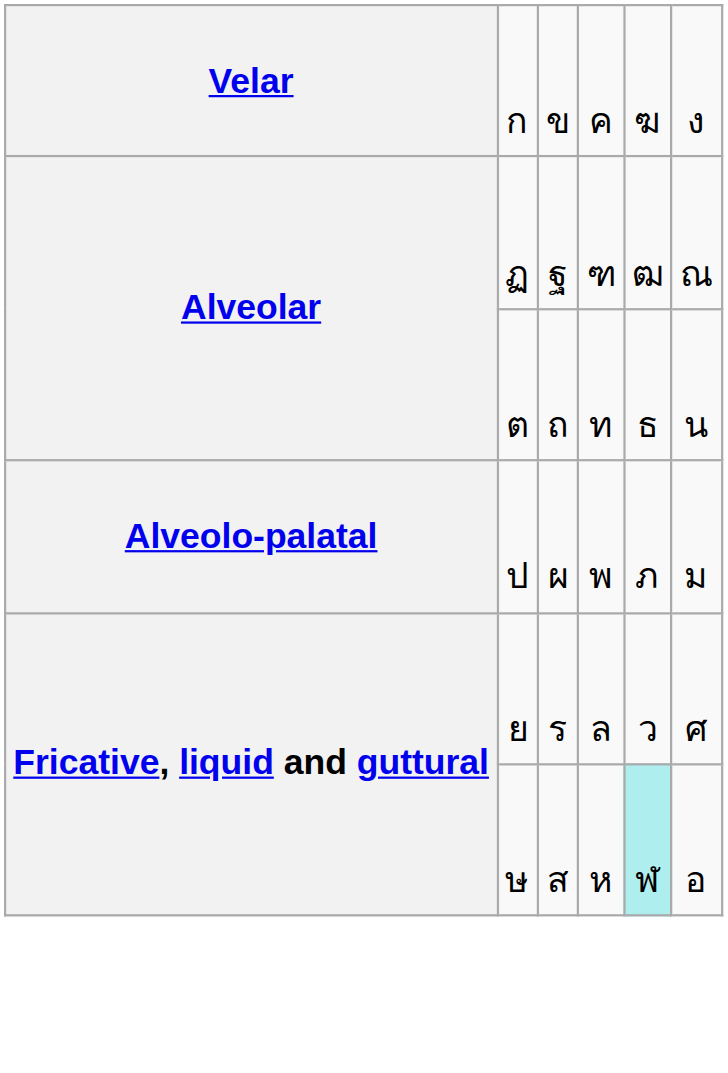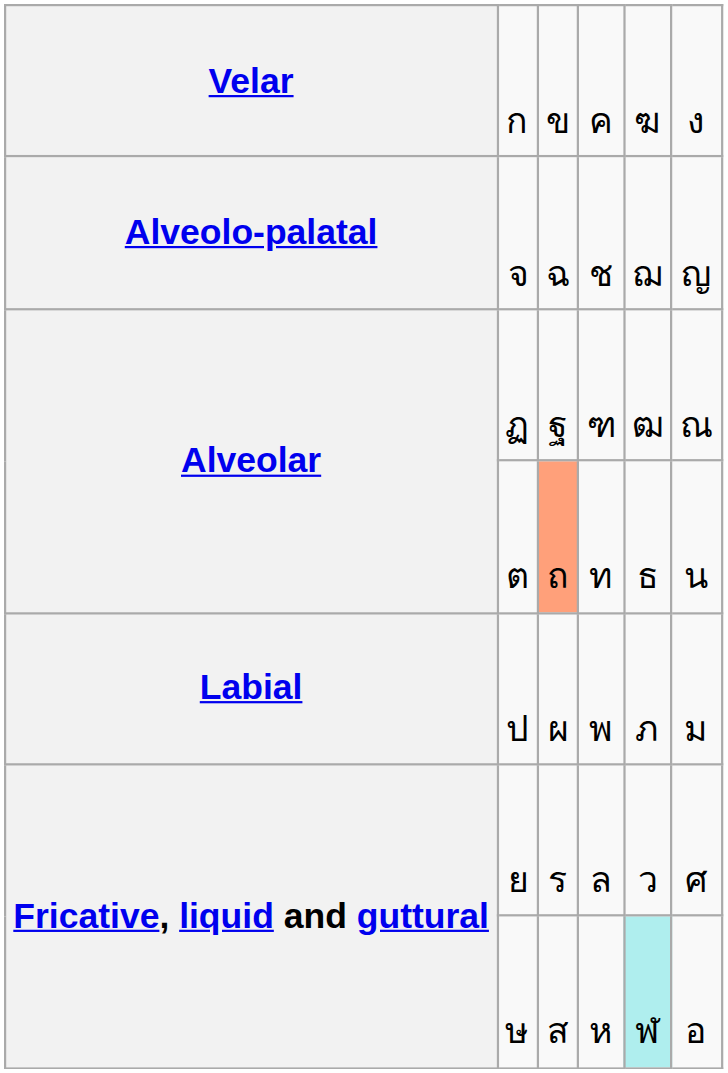+ row: Alveolo-palatal | จ | ฉ | ช | ฌ | ญ
ต | column 3: no background -> lightsalmon background
ป | column 1: Alveolo-palatal -> Labial
